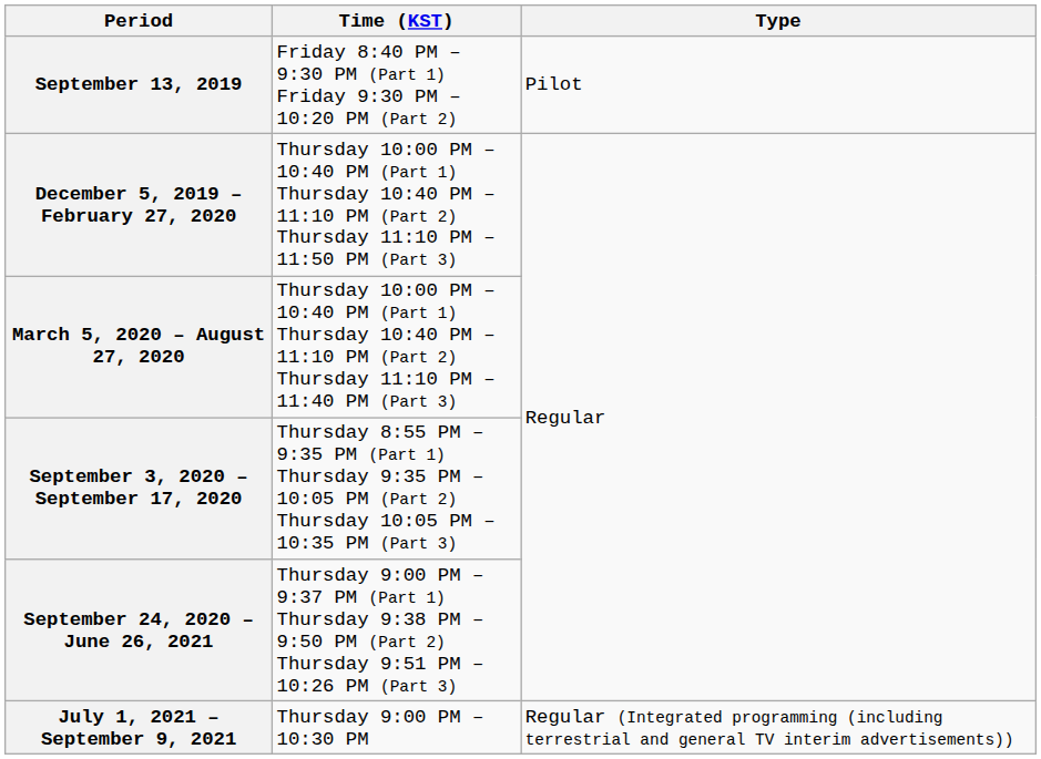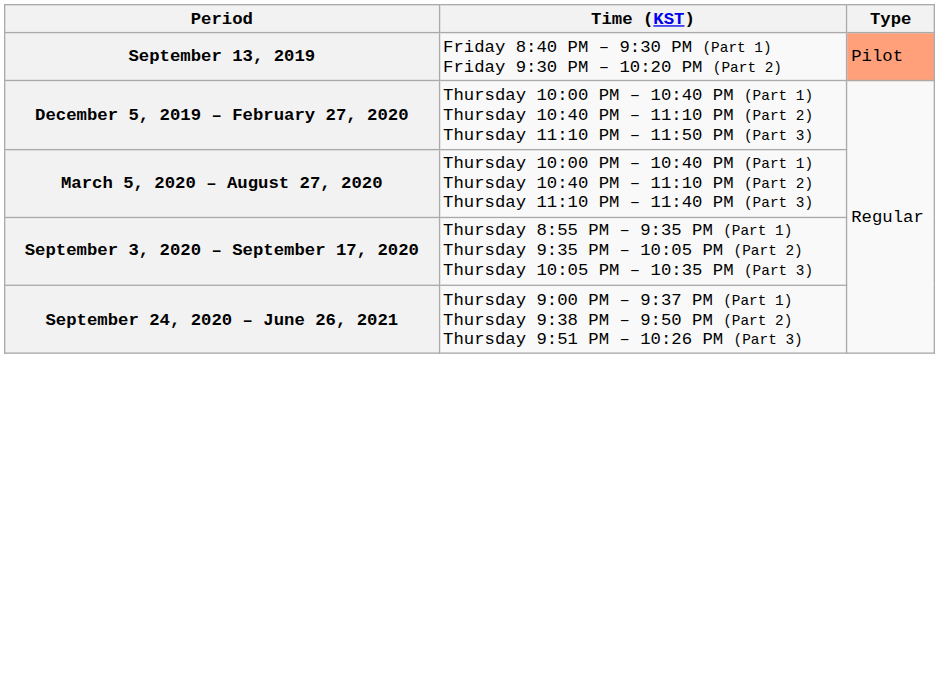September 13, 2019 | Type: no background -> lightsalmon background
- row: July 1, 2021 – September 9, 2021 | Thursday 9:00 PM – 10:30 PM | Regular (Integrated programming (including terrestrial and general TV interim advertisements))
